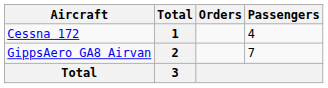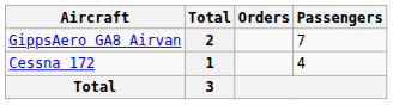rows swapped: 2 <-> 1
